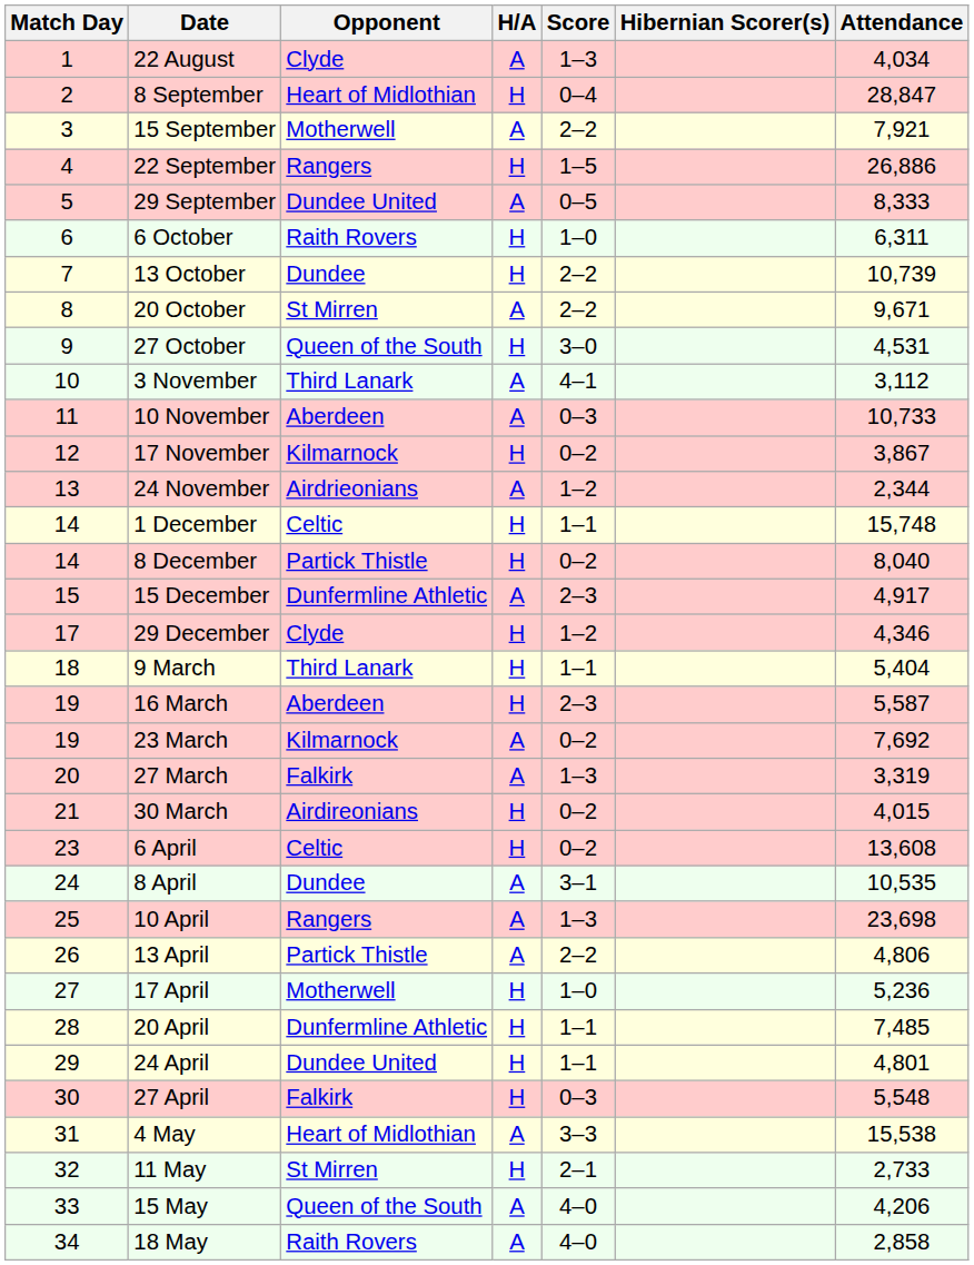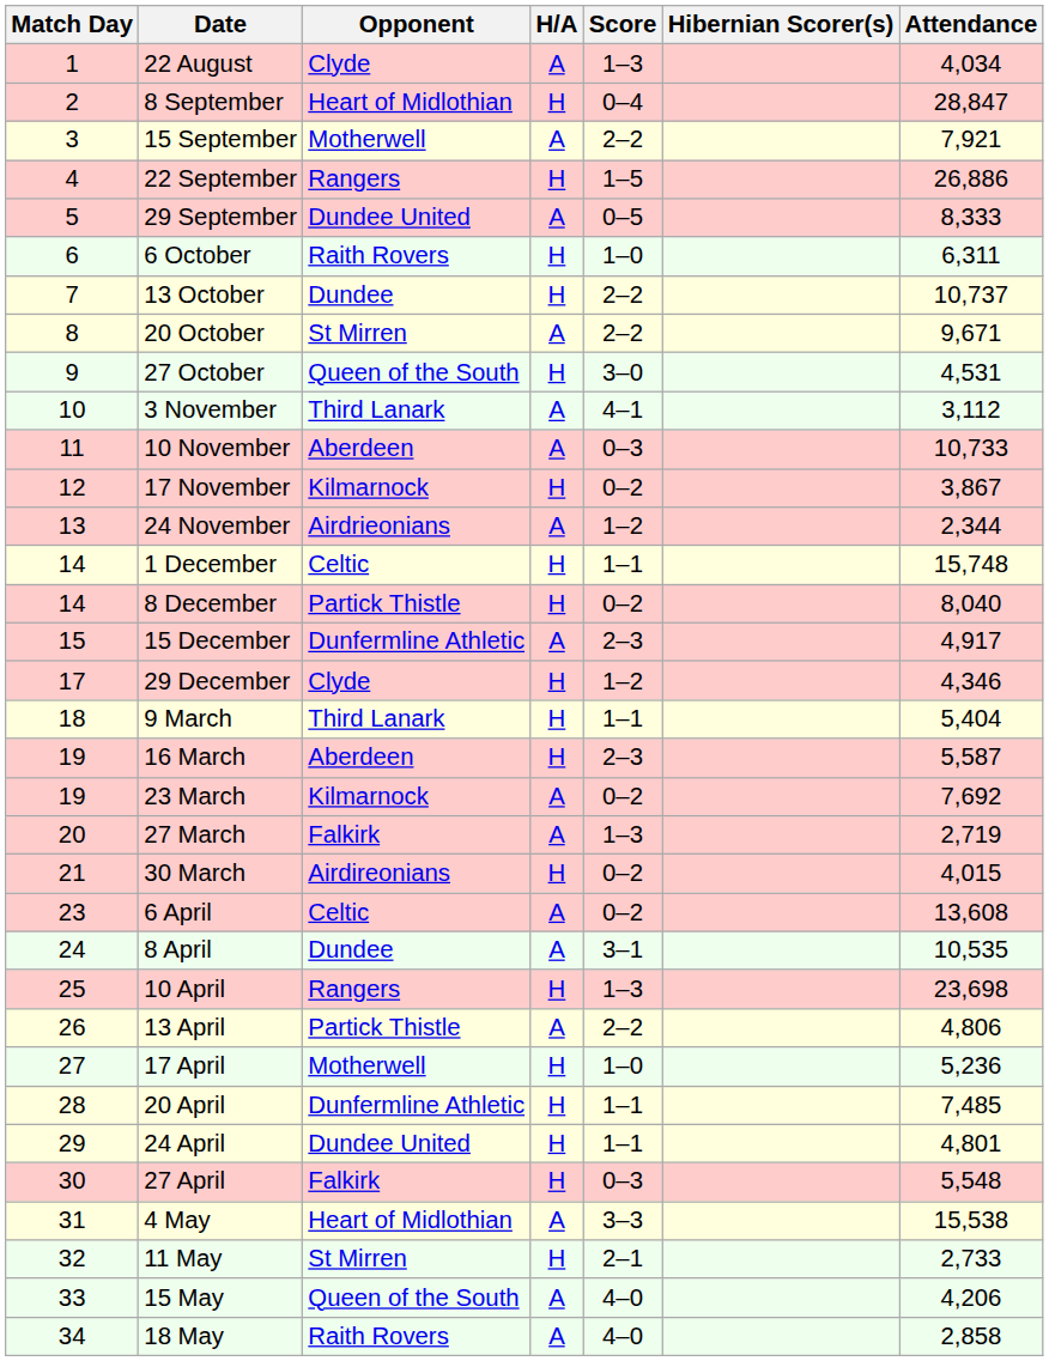13 October | Attendance: 10,739 -> 10,737
27 March | Attendance: 3,319 -> 2,719
6 April | H/A: H -> A
10 April | H/A: A -> H
